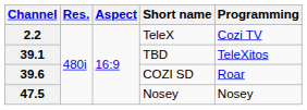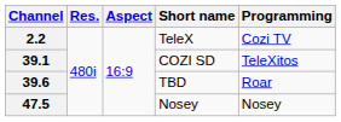39.1 | Short name: TBD -> COZI SD
39.6 | Short name: COZI SD -> TBD
